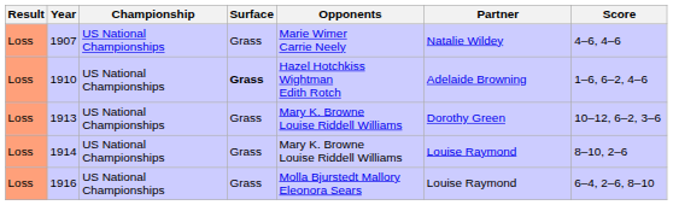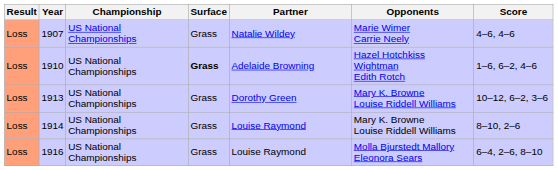columns swapped: Partner <-> Opponents
